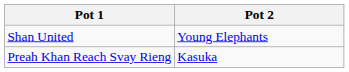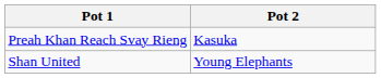rows swapped: Shan United <-> Preah Khan Reach Svay Rieng
